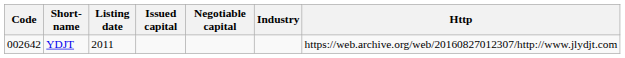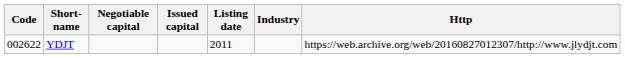columns swapped: Listing date <-> Negotiable capital
YDJT | Code: 002642 -> 002622
